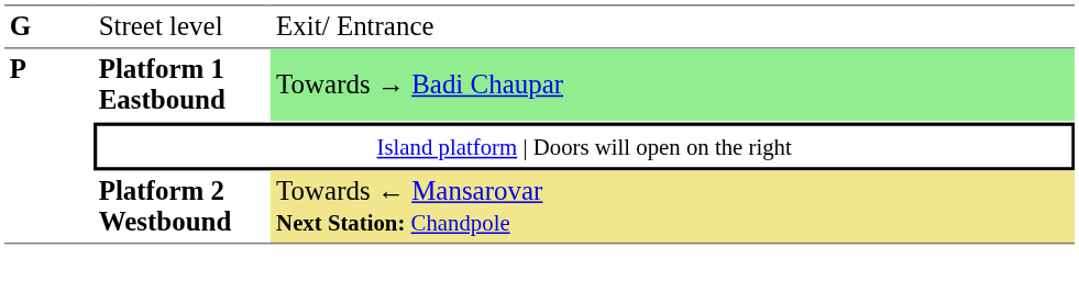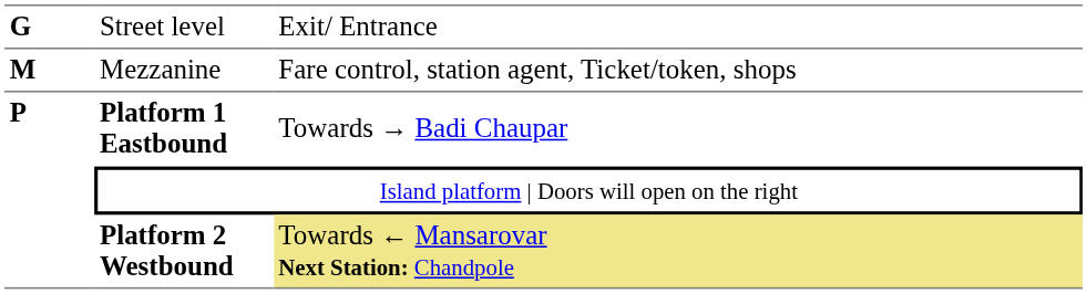+ row: M | Mezzanine | Fare control, station agent, Ticket/token, shops
Platform 1 Eastbound | column 3: lightgreen background -> no background
